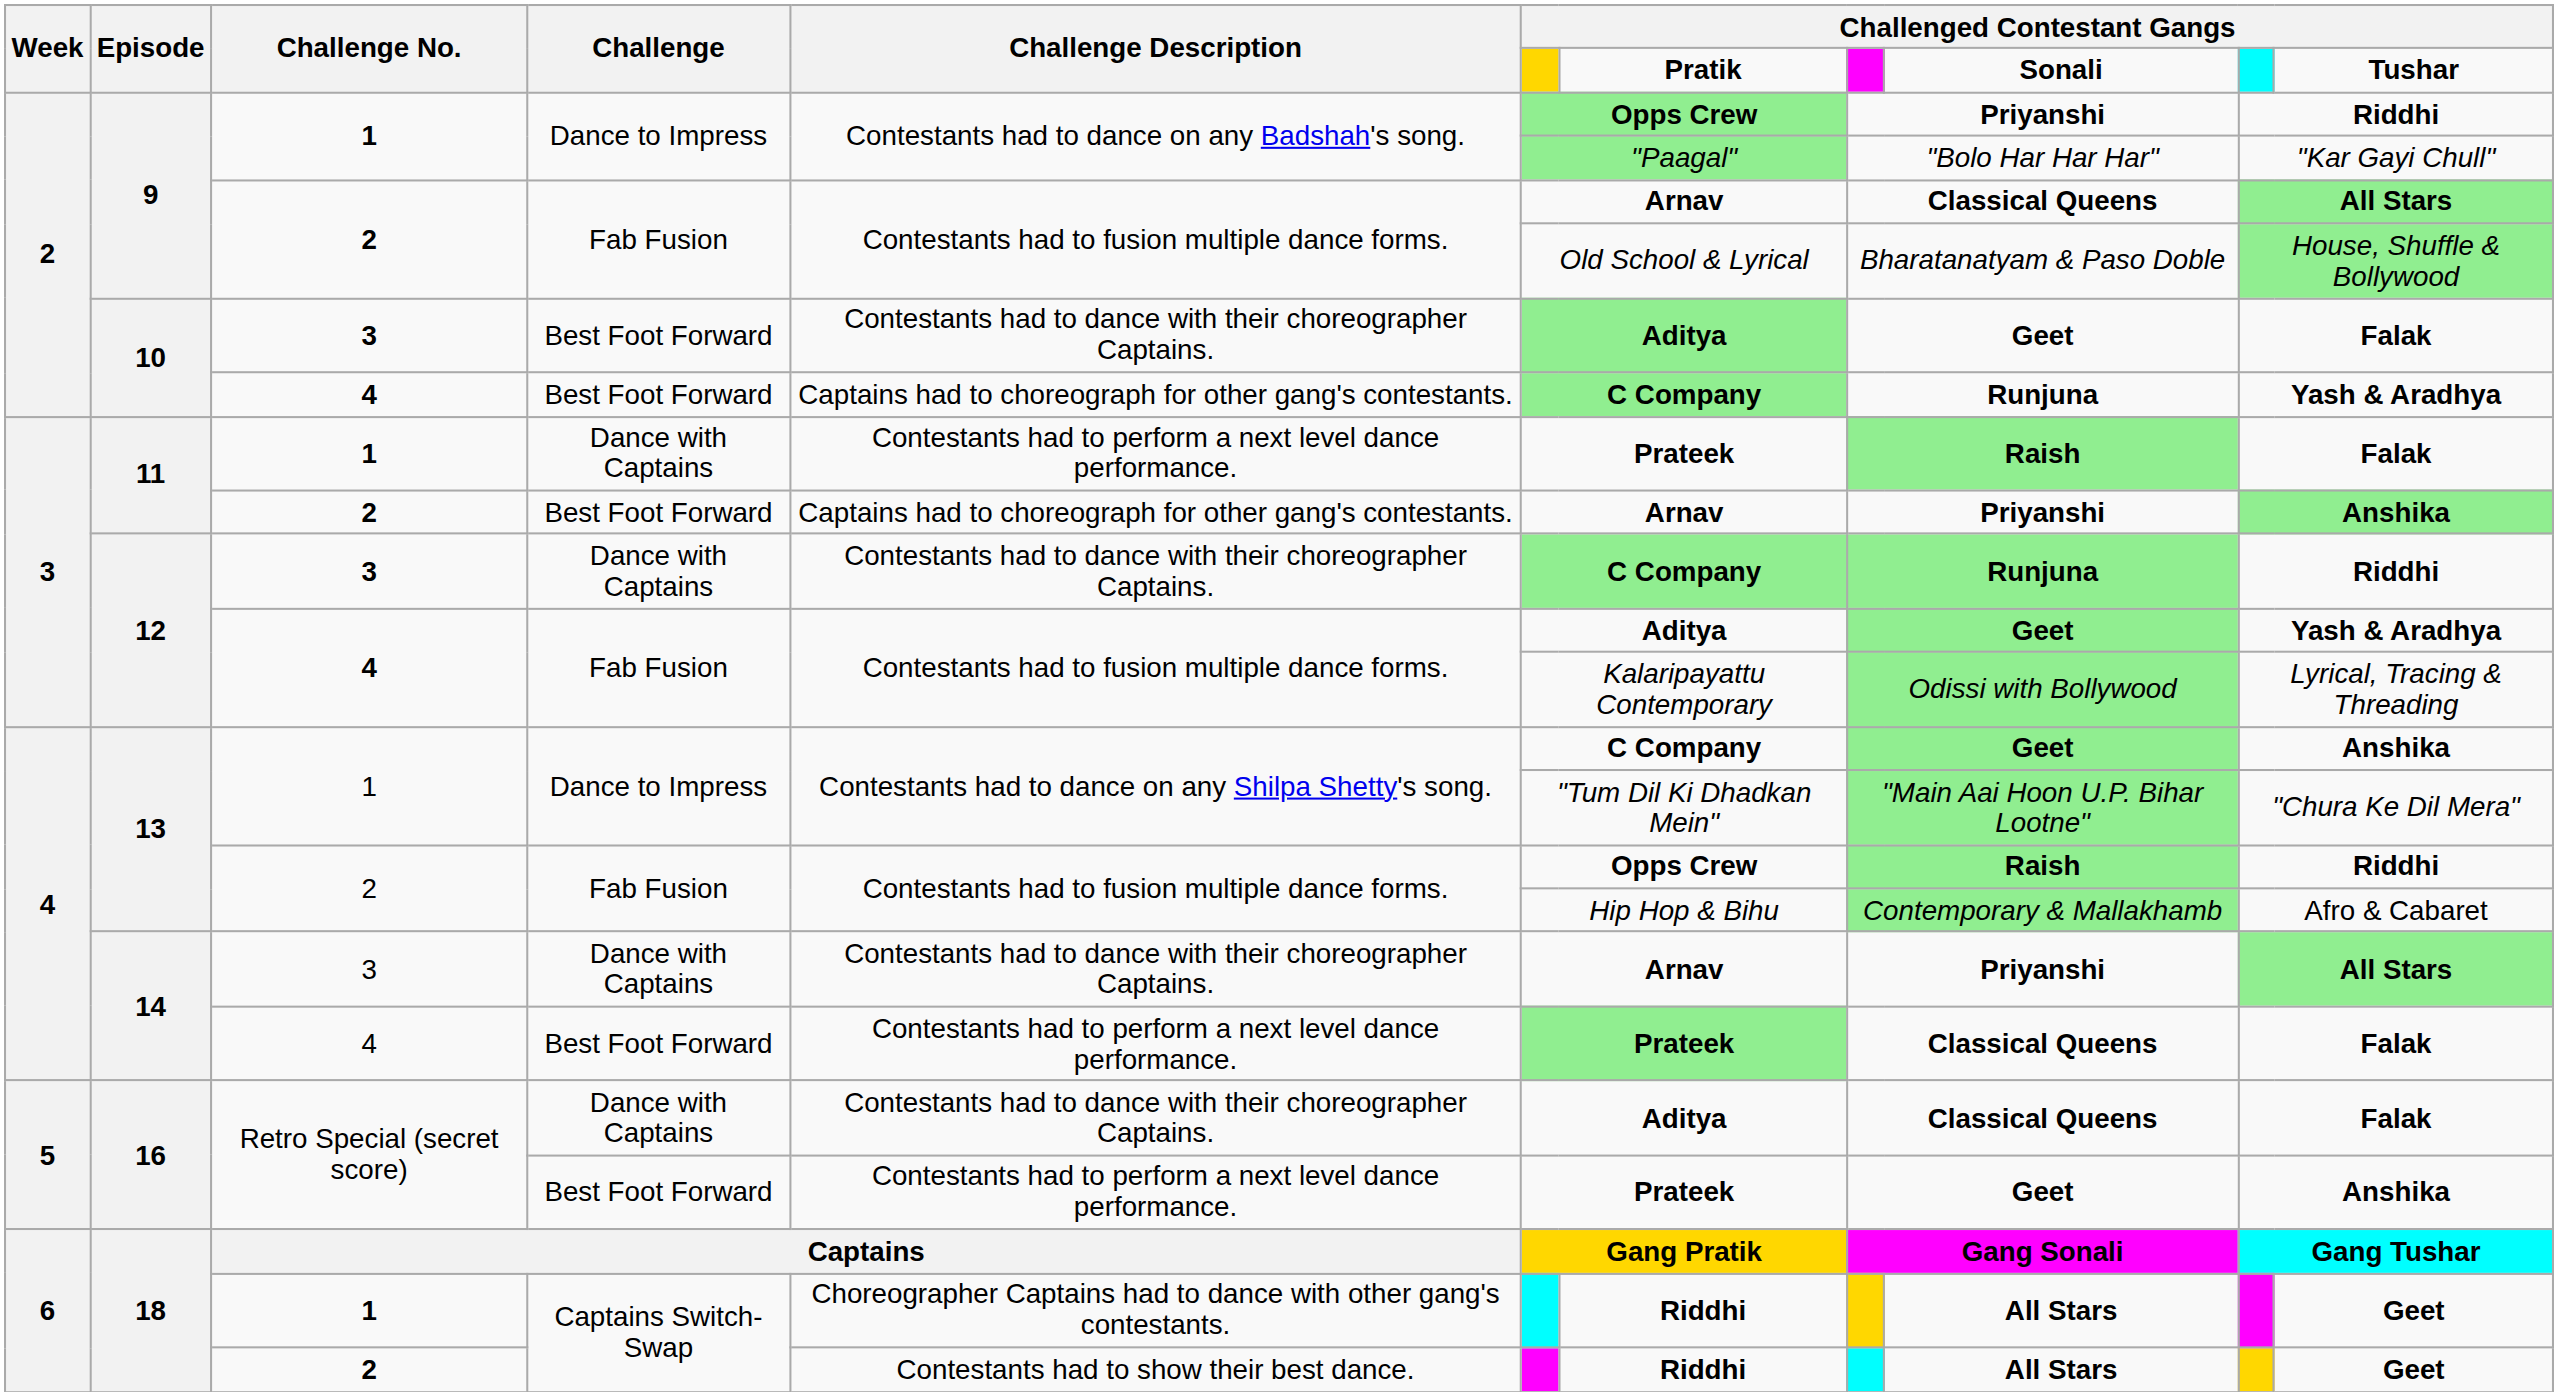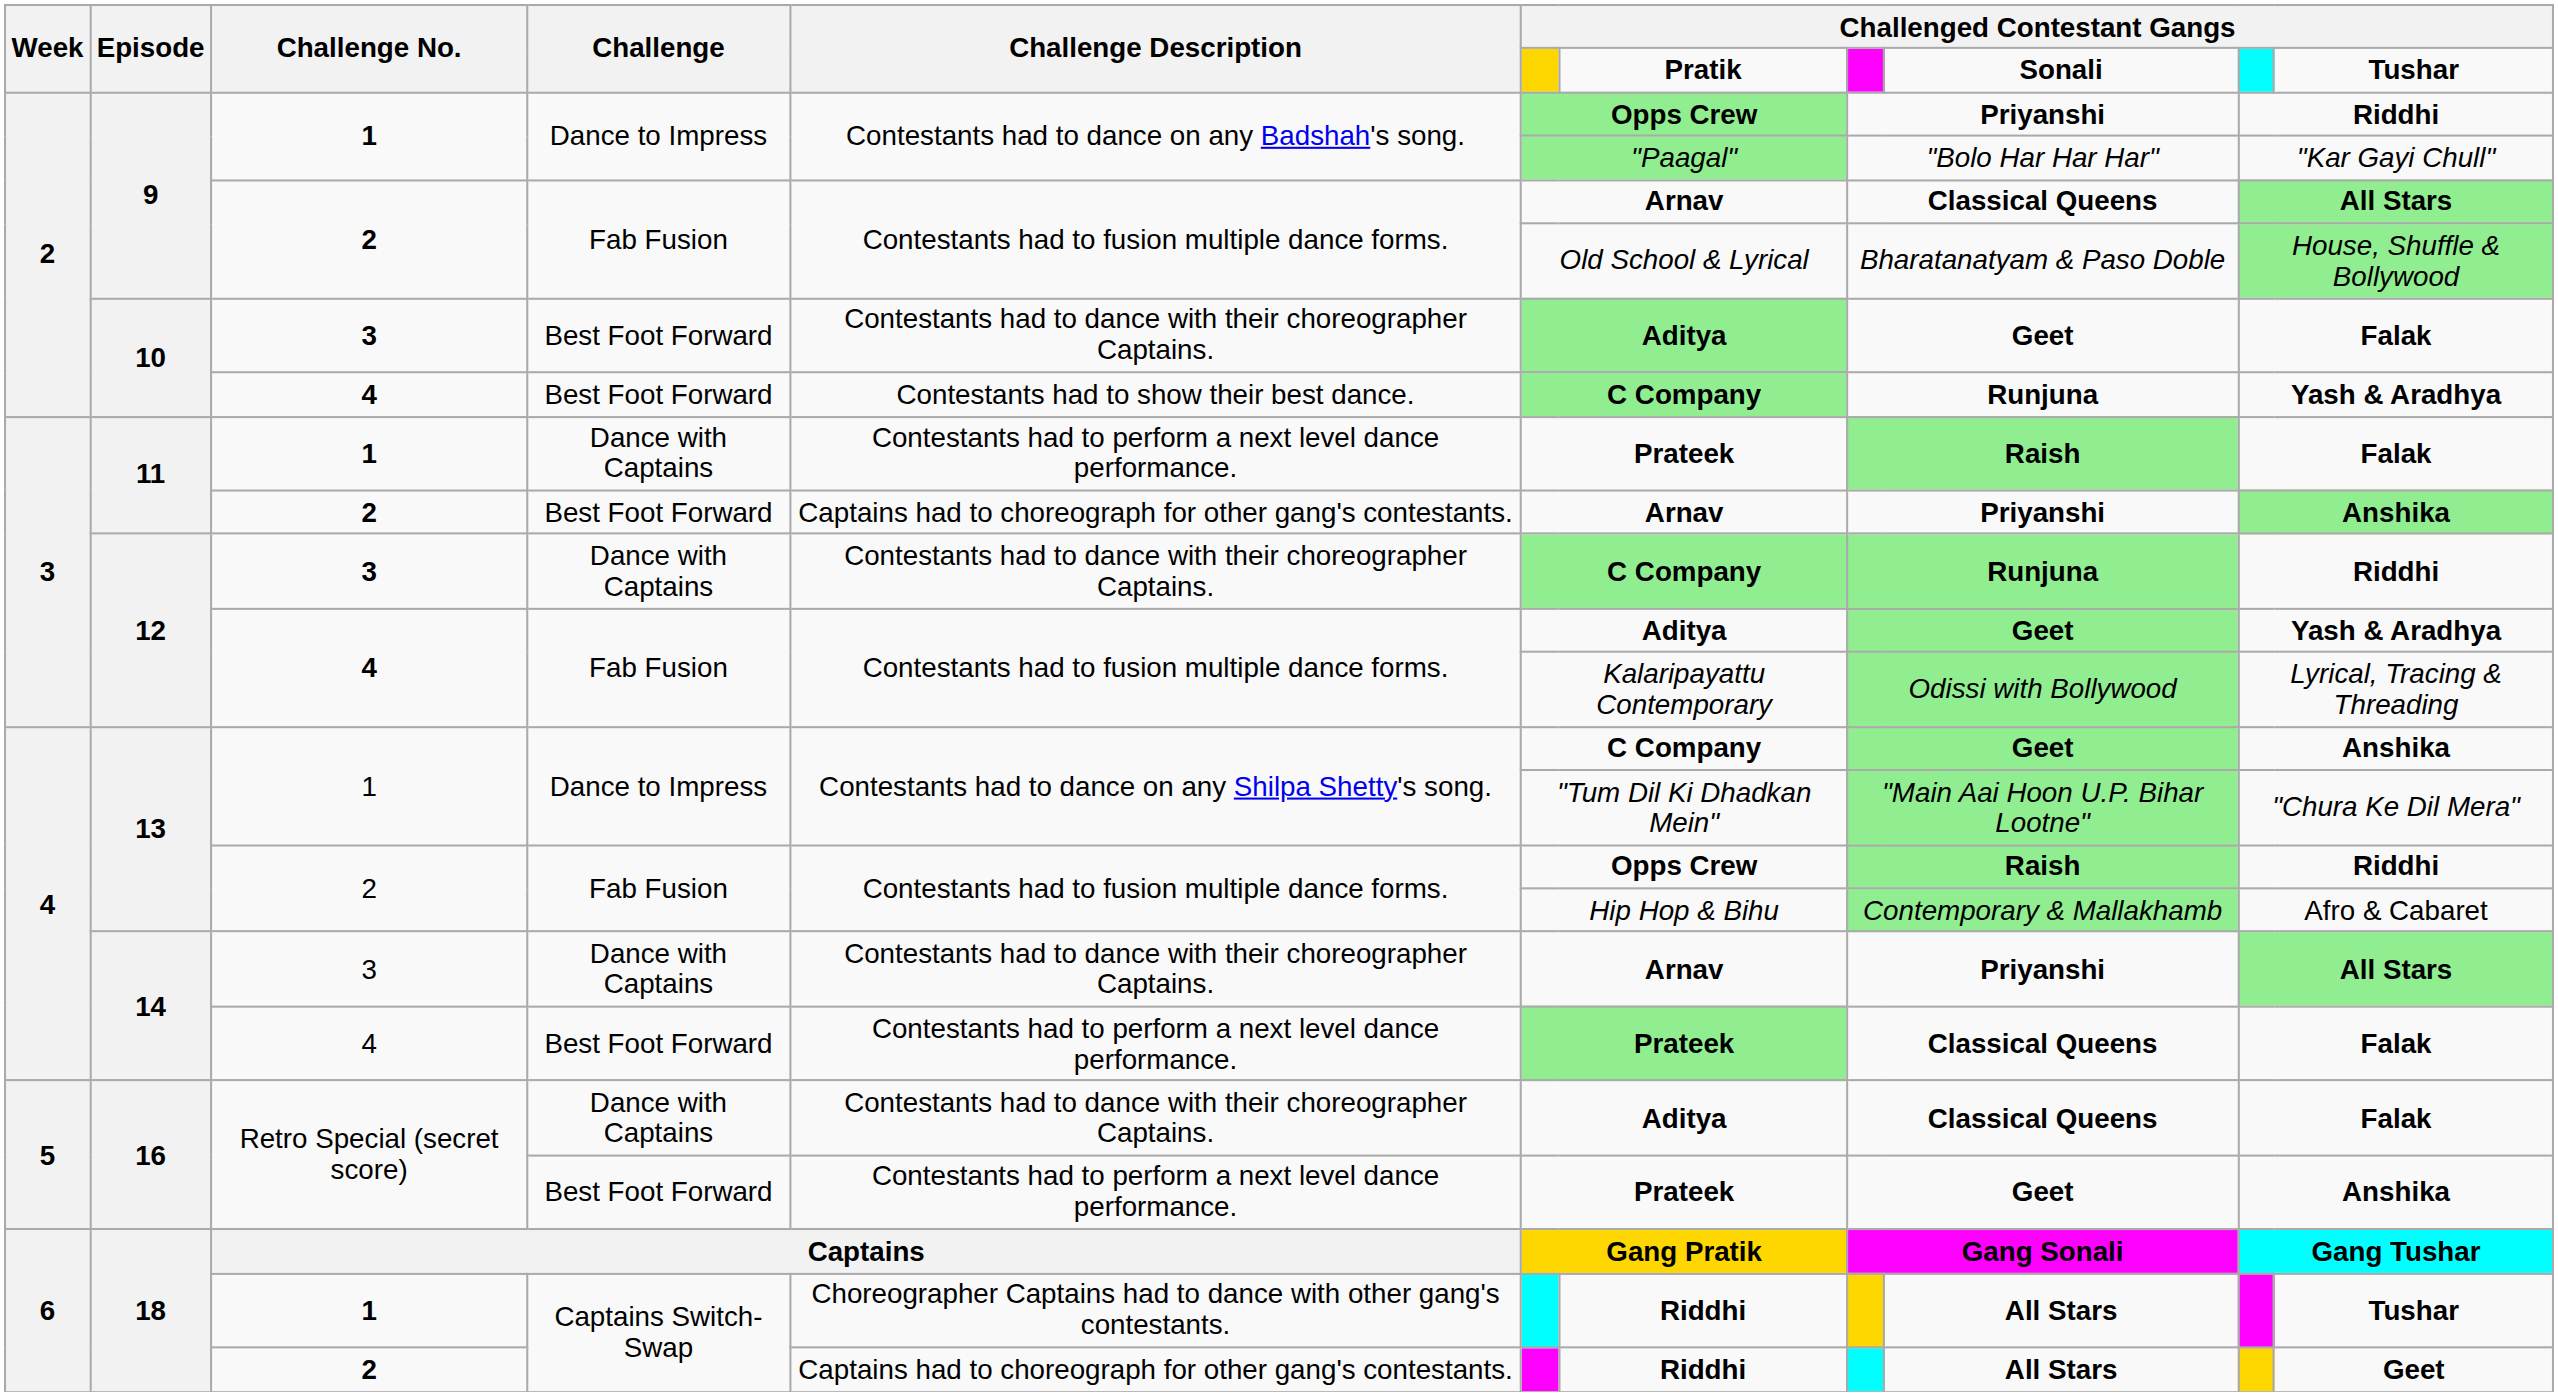10 / 4 | Challenge Description: Captains had to choreograph for other gang's contestants. -> Contestants had to show their best dance.
18 / 1 | column 11: Geet -> Tushar
18 / 2 | Challenge Description: Contestants had to show their best dance. -> Captains had to choreograph for other gang's contestants.
